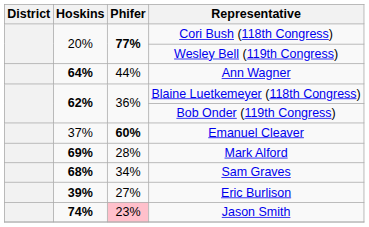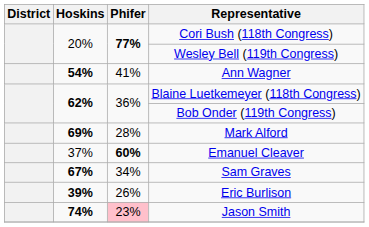Ann Wagner | Hoskins: 64% -> 54%
Ann Wagner | Phifer: 44% -> 41%
rows swapped: Mark Alford <-> Emanuel Cleaver
Sam Graves | Hoskins: 68% -> 67%
Eric Burlison | Phifer: 27% -> 26%
